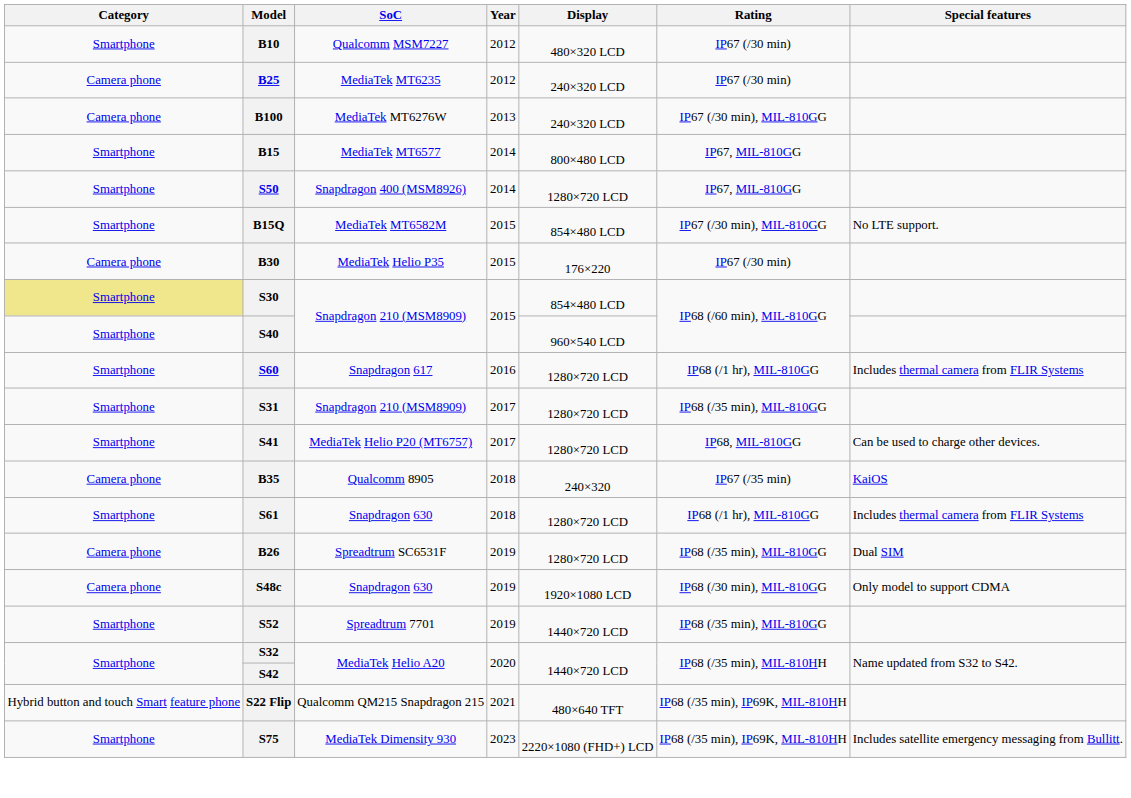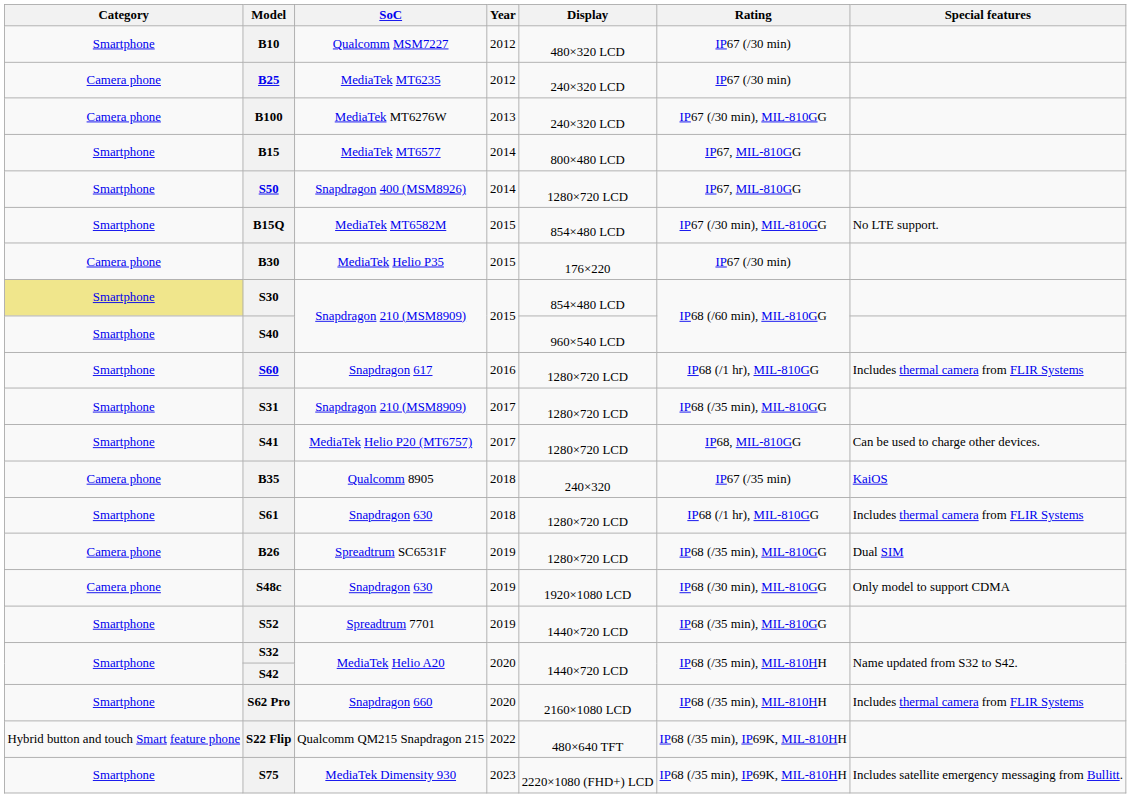+ row: Smartphone | S62 Pro | Snapdragon 660 | 2020 | 2160×1080 LCD | IP68 (/35 min), MIL-810HH | Includes thermal camera from FLIR Systems
S22 Flip | Year: 2021 -> 2022
